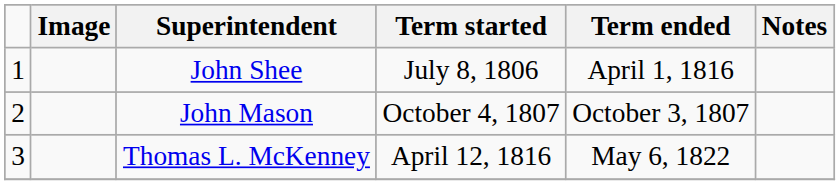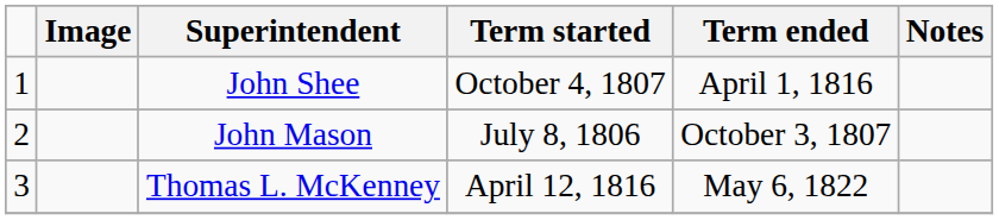John Shee | Term started: July 8, 1806 -> October 4, 1807
John Mason | Term started: October 4, 1807 -> July 8, 1806
